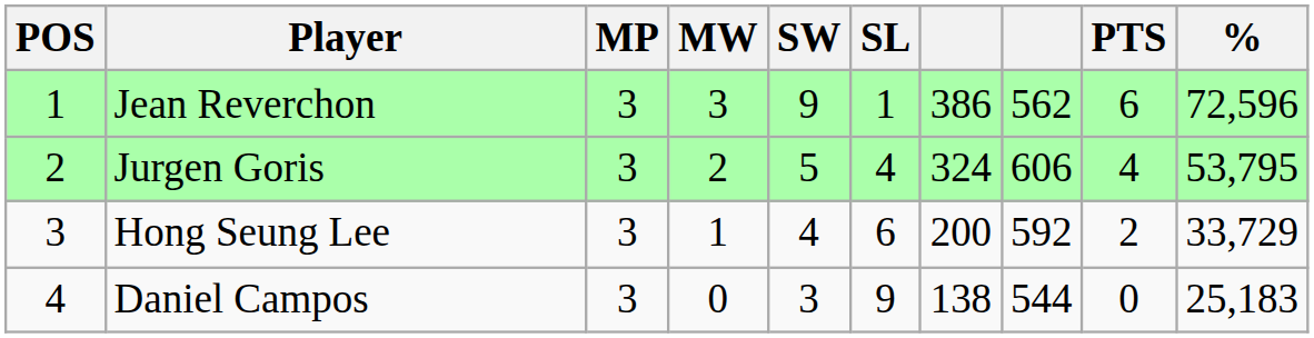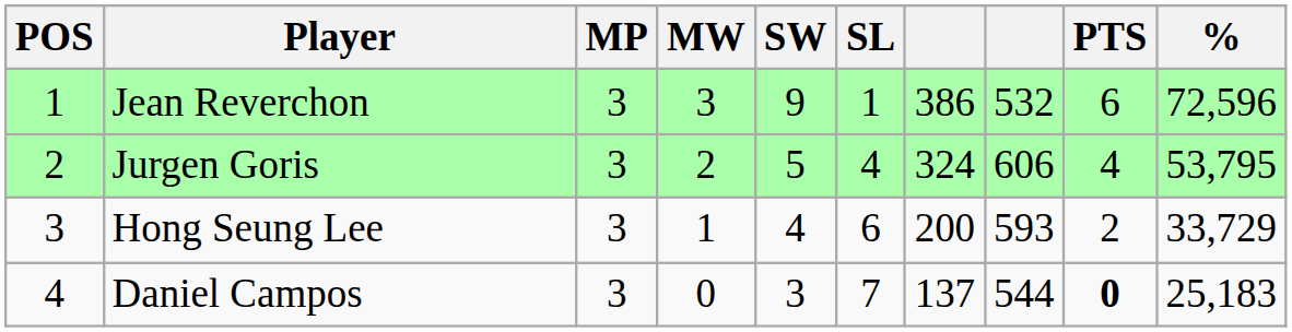Jean Reverchon | column 8: 562 -> 532
Hong Seung Lee | column 8: 592 -> 593
Daniel Campos | SL: 9 -> 7
Daniel Campos | column 7: 138 -> 137
Daniel Campos | PTS: normal -> bold
